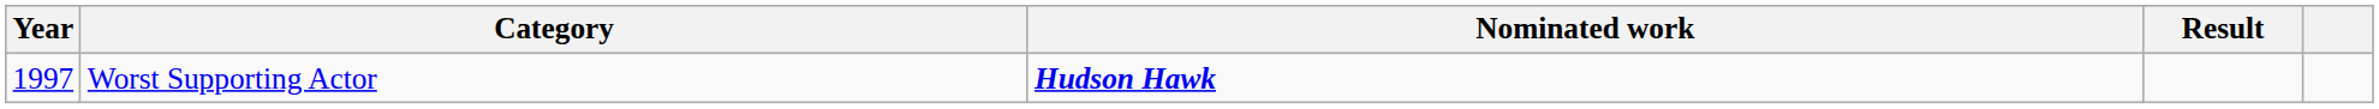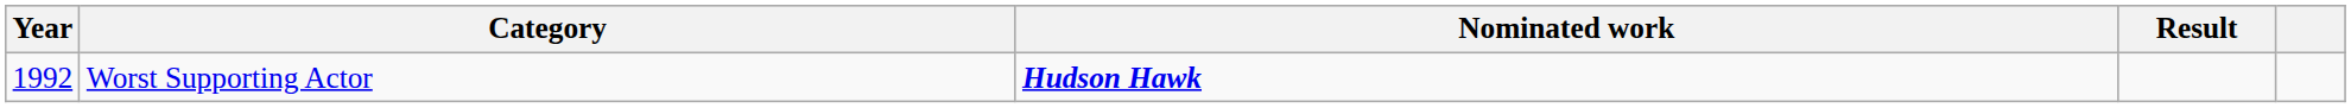Worst Supporting Actor | Year: 1997 -> 1992
